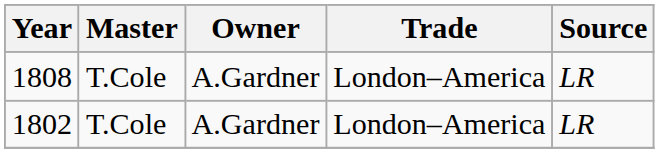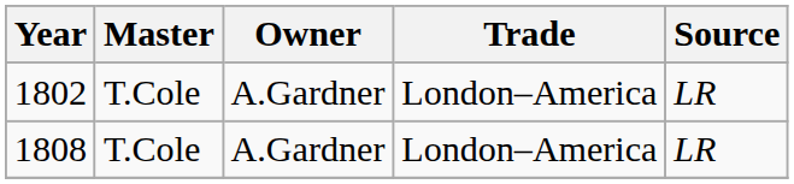rows swapped: 1802 <-> 1808
